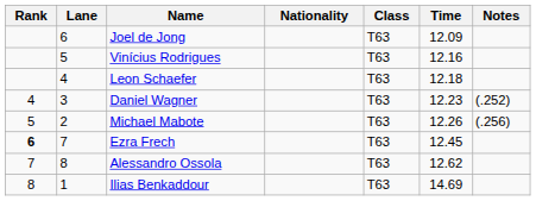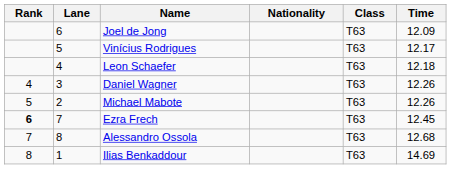- column: Notes | (.252) | (.256)
Vinícius Rodrigues | Time: 12.16 -> 12.17
Daniel Wagner | Time: 12.23 -> 12.26
Alessandro Ossola | Time: 12.62 -> 12.68
